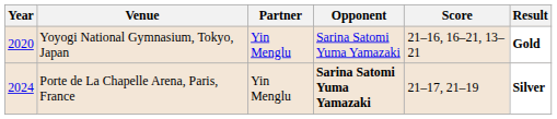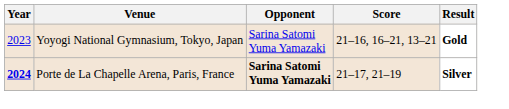- column: Partner | Yin Menglu | Yin Menglu
Yoyogi National Gymnasium, Tokyo, Japan | Year: 2020 -> 2023
Porte de La Chapelle Arena, Paris, France | Year: normal -> bold
